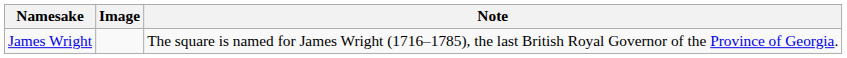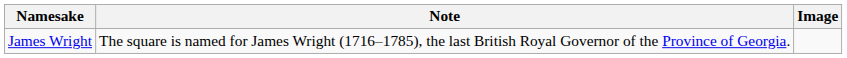columns swapped: Image <-> Note
